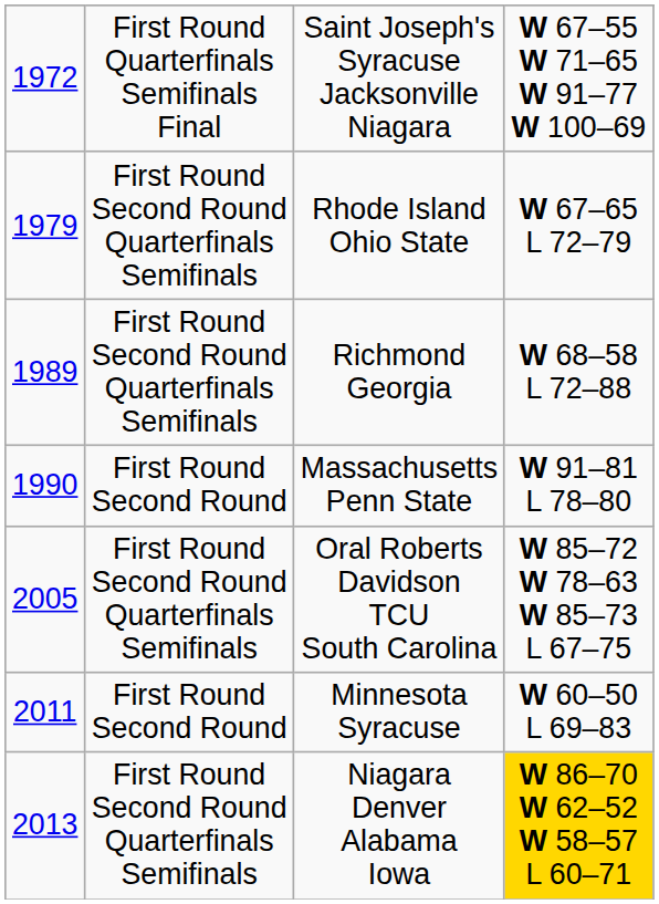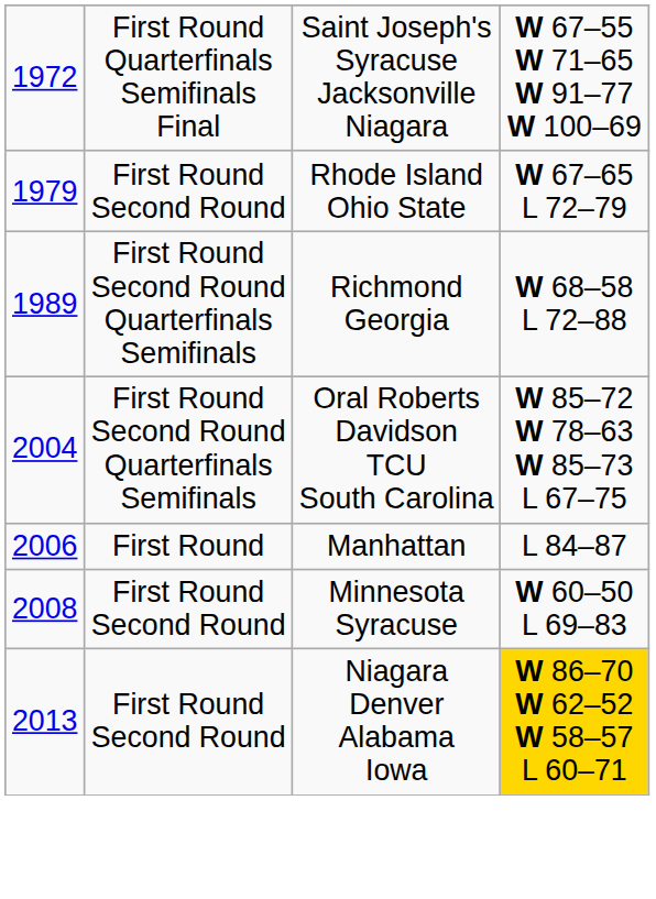Rhode Island Ohio State | column 2: First Round Second Round Quarterfinals Semifinals -> First Round Second Round
- row: 1990 | First Round Second Round | Massachusetts Penn State | W 91–81 L 78–80
Oral Roberts Davidson TCU South Carolina | column 1: 2005 -> 2004
+ row: 2006 | First Round | Manhattan | L 84–87
Minnesota Syracuse | column 1: 2011 -> 2008
Niagara Denver Alabama Iowa | column 2: First Round Second Round Quarterfinals Semifinals -> First Round Second Round
